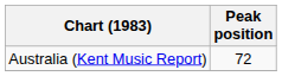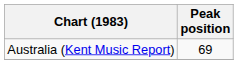Australia (Kent Music Report) | Peak position: 72 -> 69
